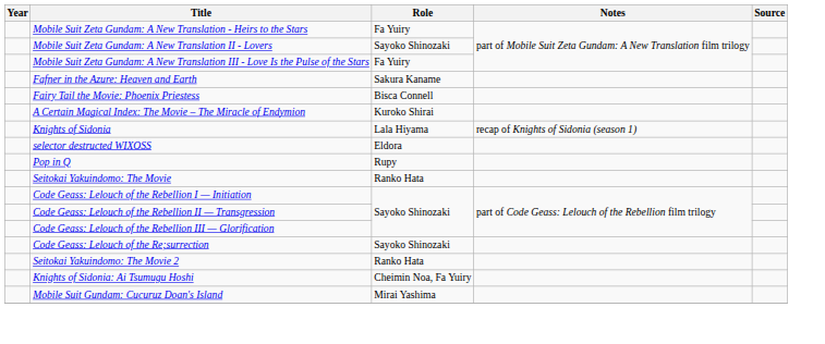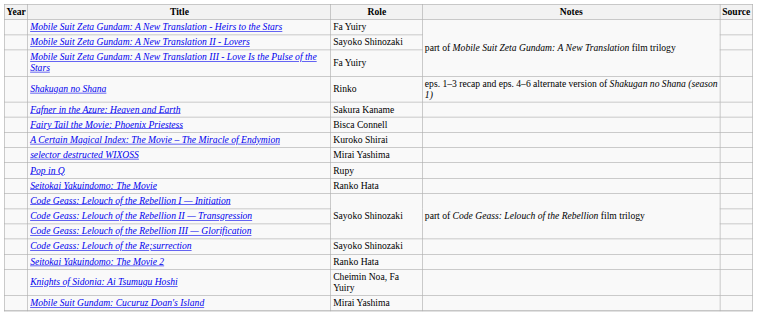+ row: Shakugan no Shana | Rinko | eps. 1–3 recap and eps. 4–6 alternate version of Shakugan no Shana (season 1)
- row: Knights of Sidonia | Lala Hiyama | recap of Knights of Sidonia (season 1)
selector destructed WIXOSS | Role: Eldora -> Mirai Yashima
